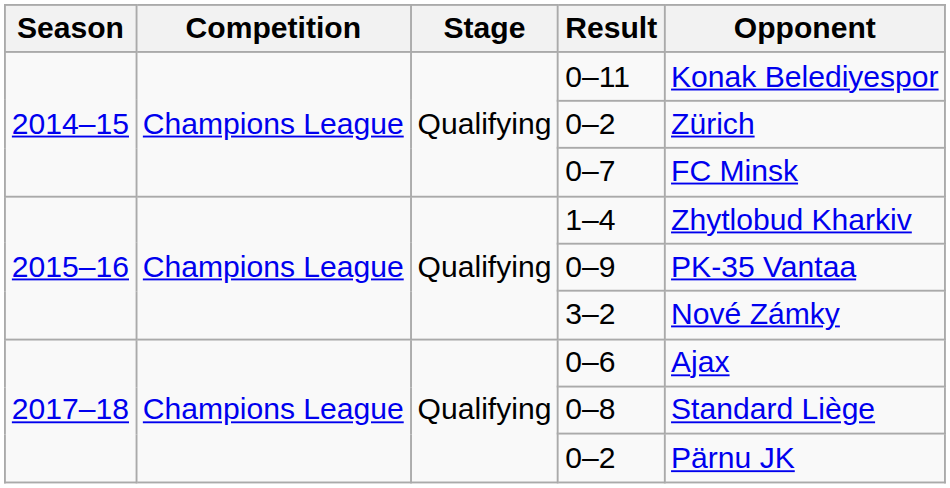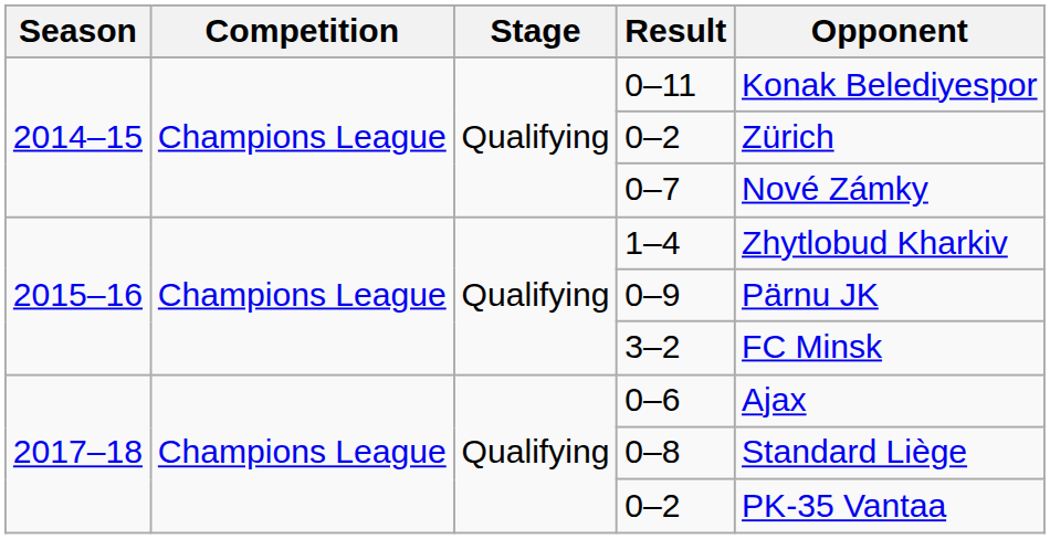0–7 | Opponent: FC Minsk -> Nové Zámky
0–9 | Opponent: PK-35 Vantaa -> Pärnu JK
3–2 | Opponent: Nové Zámky -> FC Minsk
2017–18 / 0–2 | Opponent: Pärnu JK -> PK-35 Vantaa
